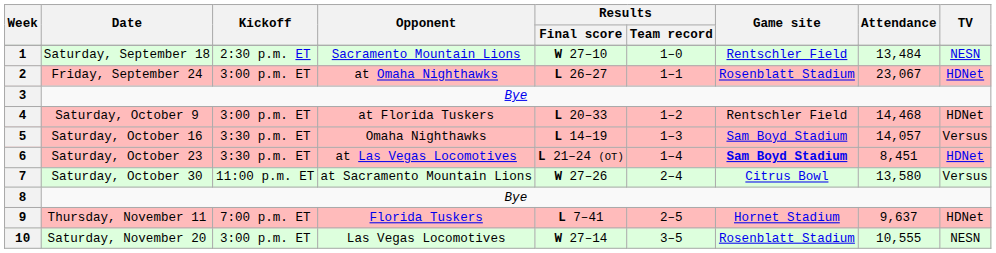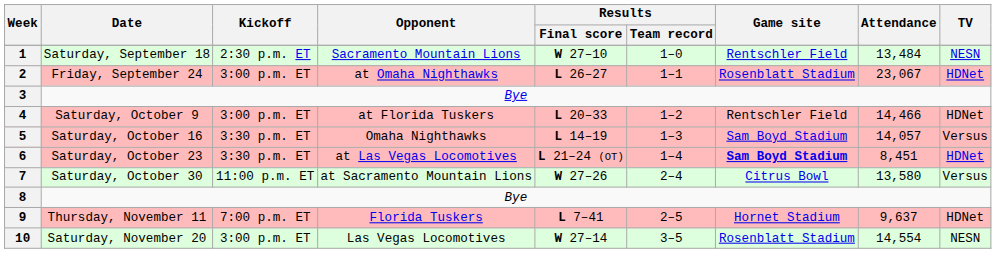4 | Attendance: 14,468 -> 14,466
10 | Attendance: 10,555 -> 14,554
